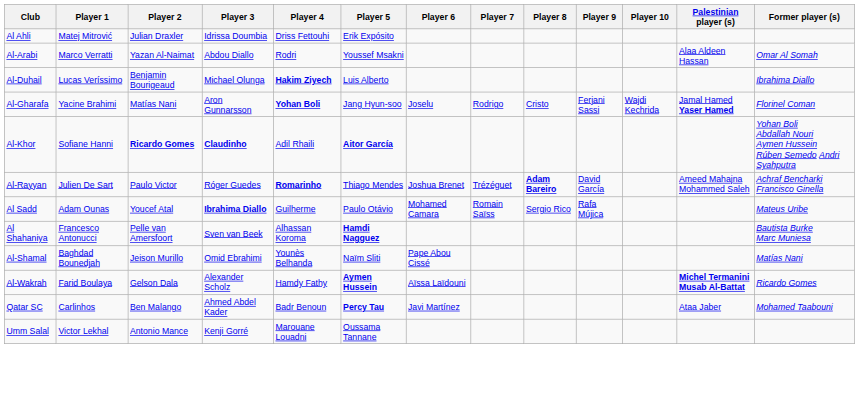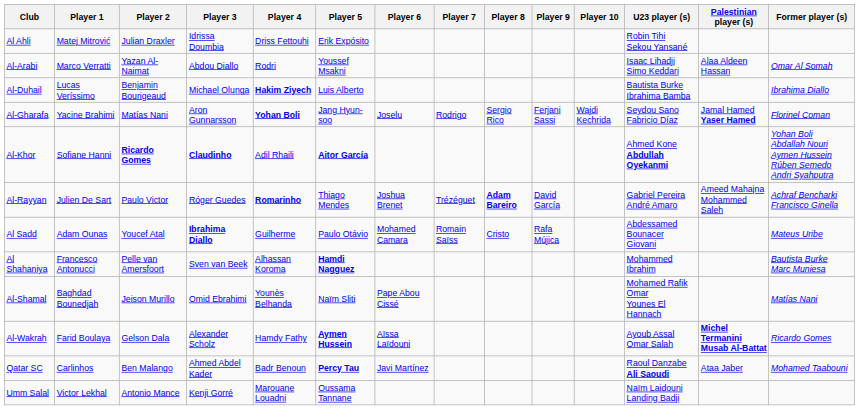+ column: U23 player (s) | Robin Tihi Sekou Yansané | Isaac Lihadji Simo Keddari | Bautista Burke Ibrahima Bamba | Seydou Sano Fabricio Díaz | Ahmed Kone Abdullah Oyekanmi | Gabriel Pereira André Amaro | Abdessamed Bounacer Giovani | Mohammed Ibrahim | Mohamed Rafik Omar Younes El Hannach | Ayoub Assal Omar Salah | Raoul Danzabe Ali Saoudi | Naïm Laidouni Landing Badji
Al-Gharafa | Player 8: Cristo -> Sergio Rico
Al Sadd | Player 8: Sergio Rico -> Cristo
